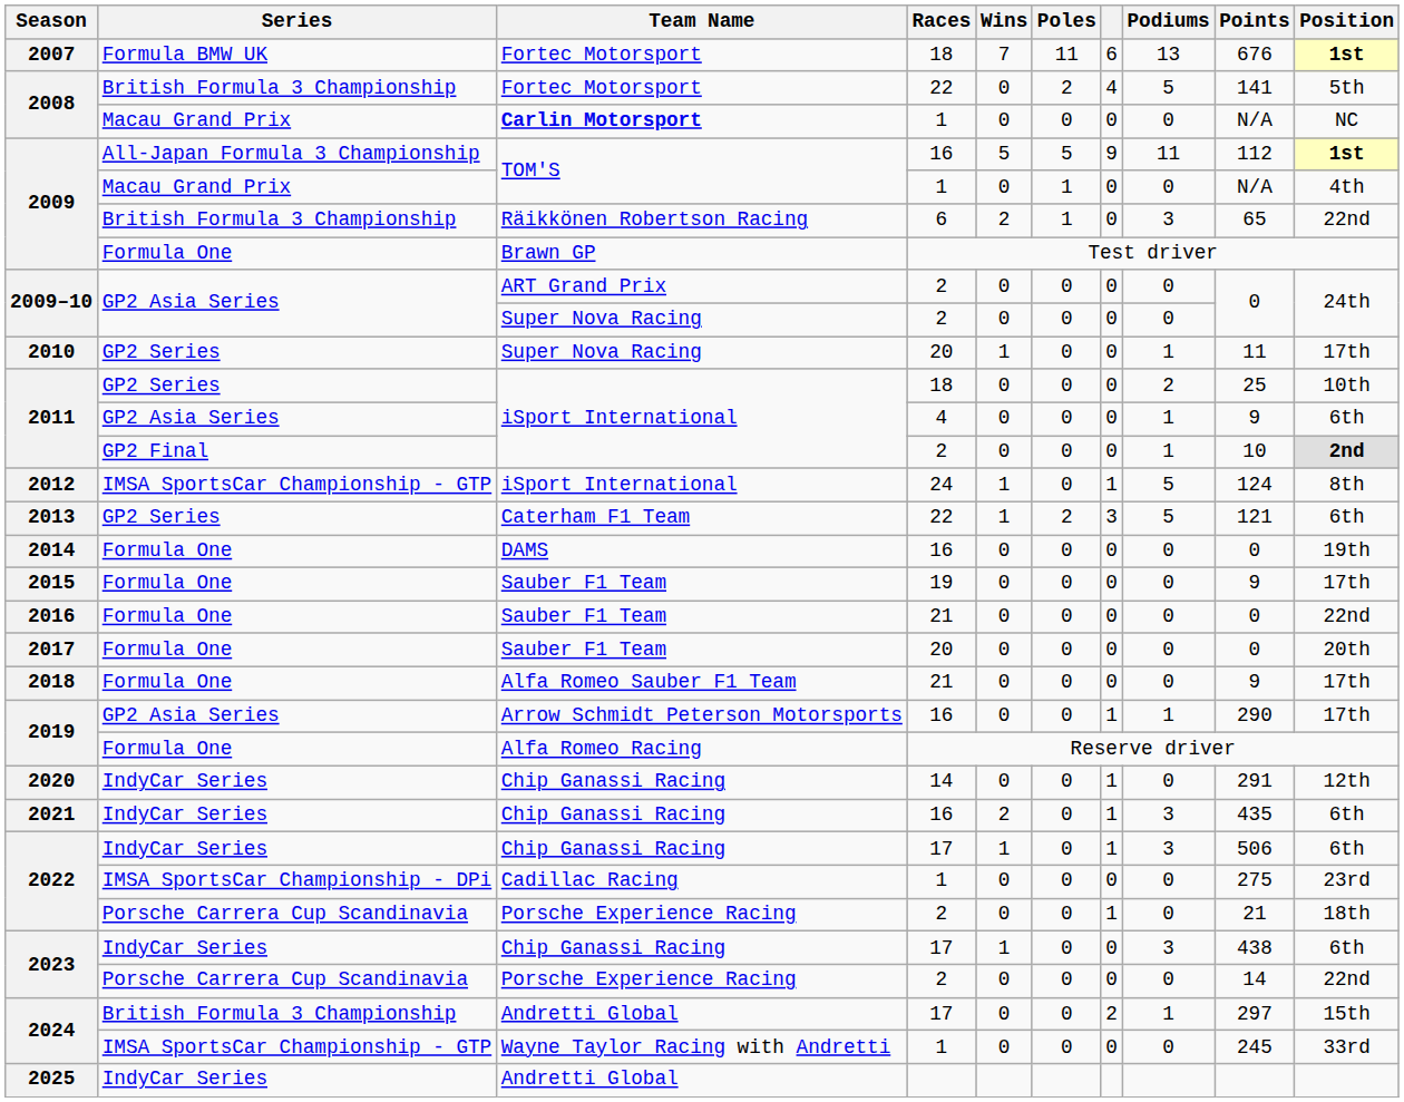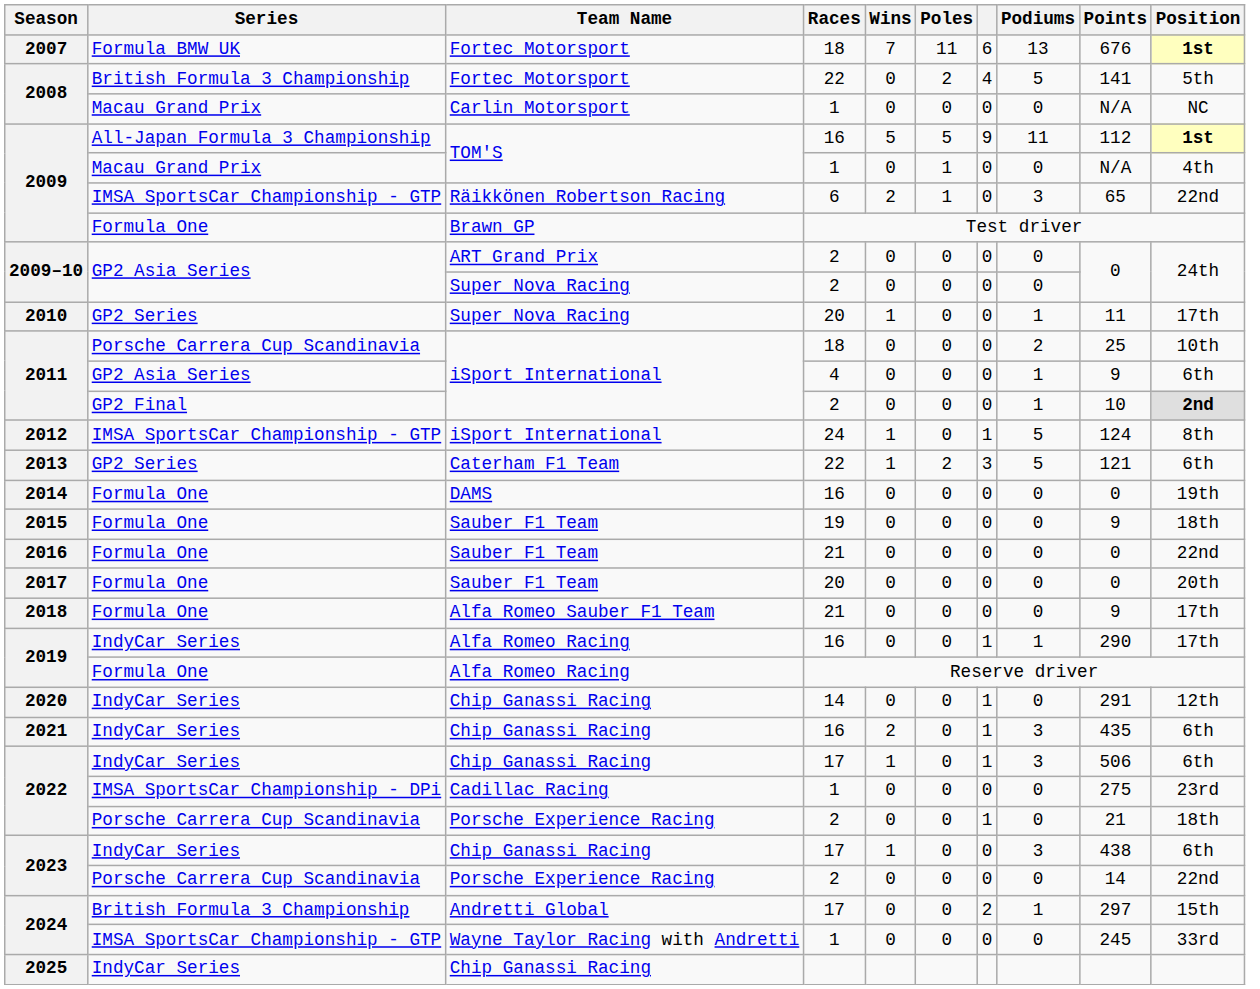2008 / 1 | Team Name: bold -> normal
2009 / 6 | Series: British Formula 3 Championship -> IMSA SportsCar Championship - GTP
2011 / 18 | Series: GP2 Series -> Porsche Carrera Cup Scandinavia
2015 | Position: 17th -> 18th
2019 / 16 | Series: GP2 Asia Series -> IndyCar Series
2019 / 16 | Team Name: Arrow Schmidt Peterson Motorsports -> Alfa Romeo Racing
2025 | Team Name: Andretti Global -> Chip Ganassi Racing
